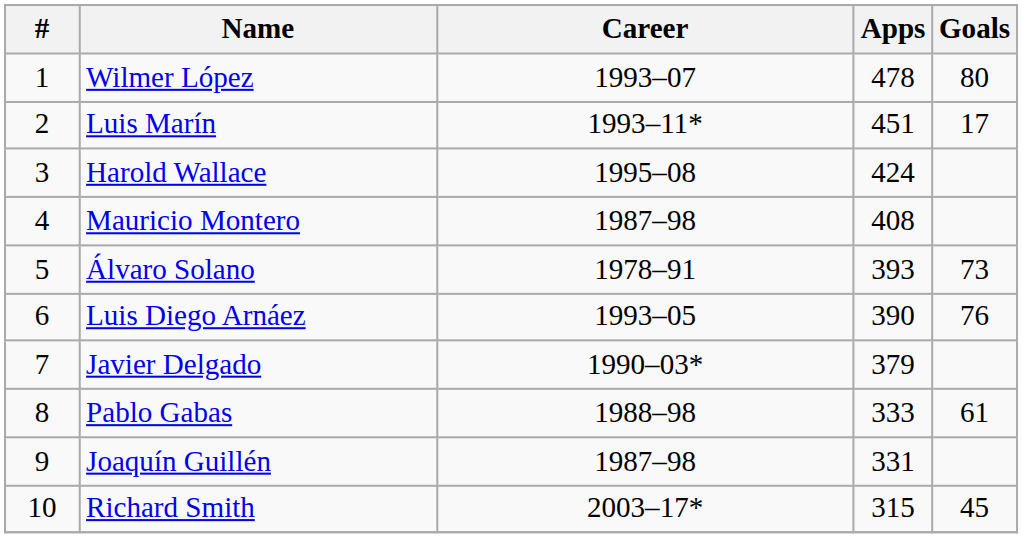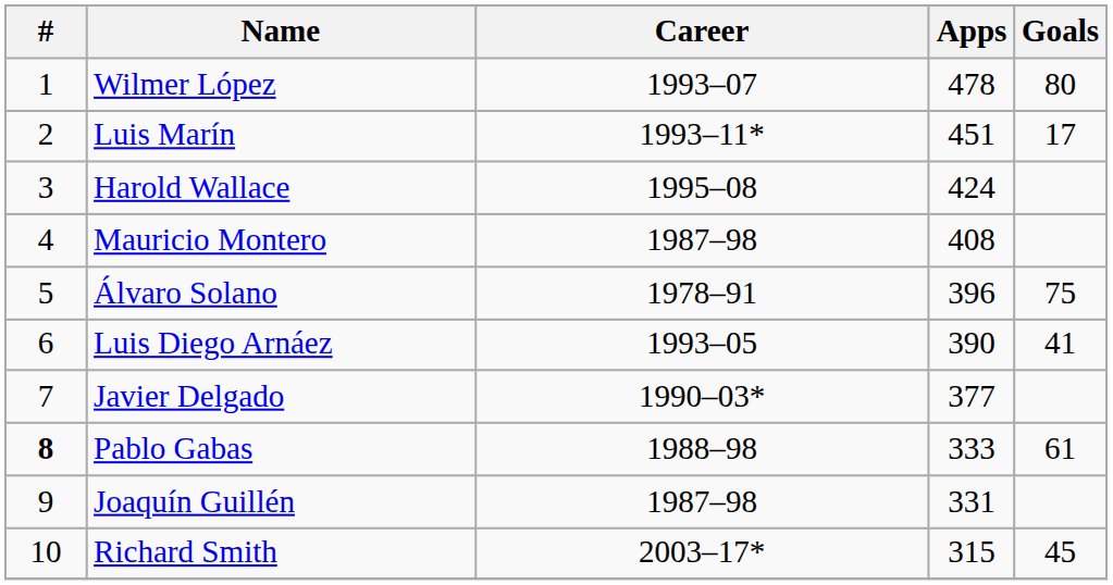Álvaro Solano | Apps: 393 -> 396
Álvaro Solano | Goals: 73 -> 75
Luis Diego Arnáez | Goals: 76 -> 41
Javier Delgado | Apps: 379 -> 377
Pablo Gabas | #: normal -> bold
